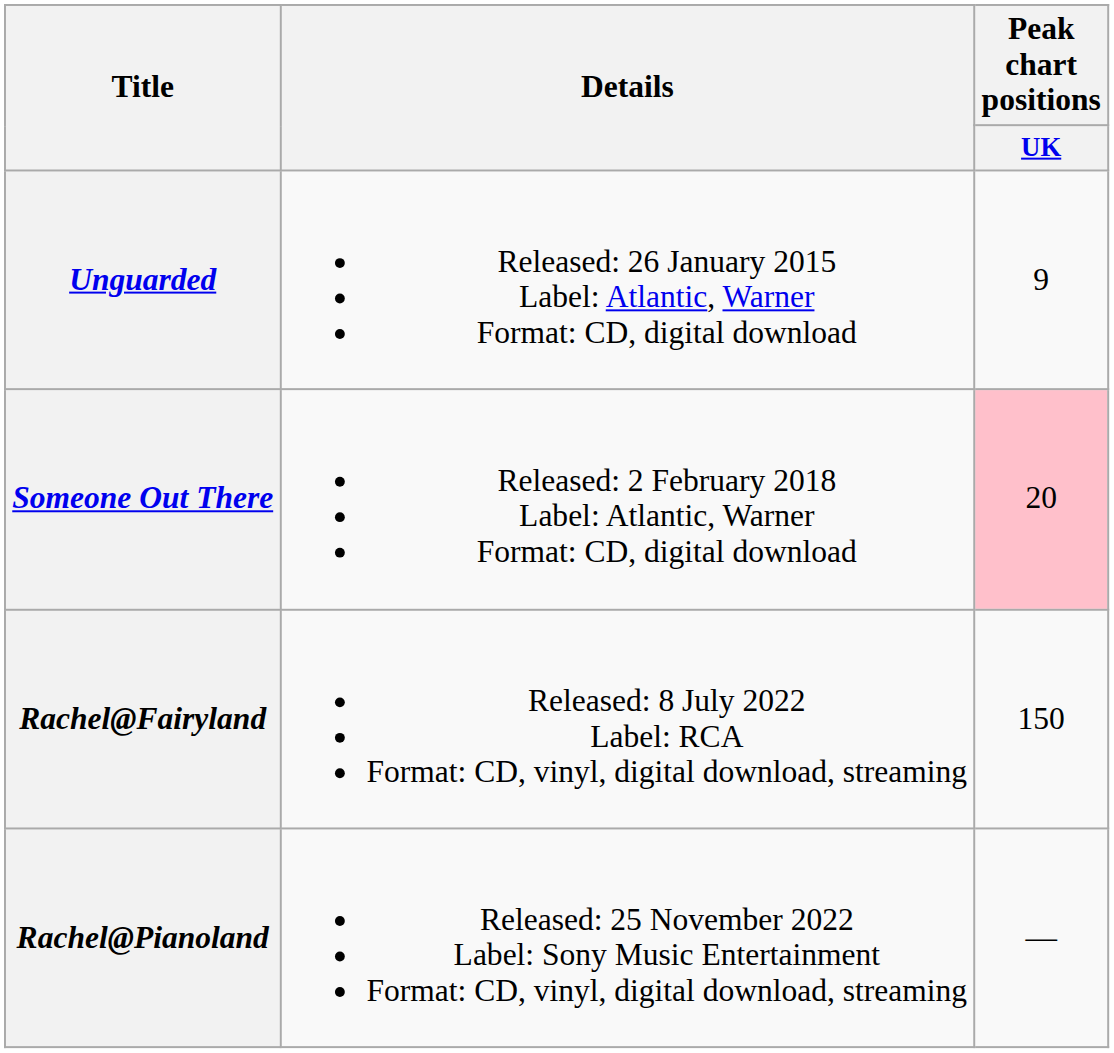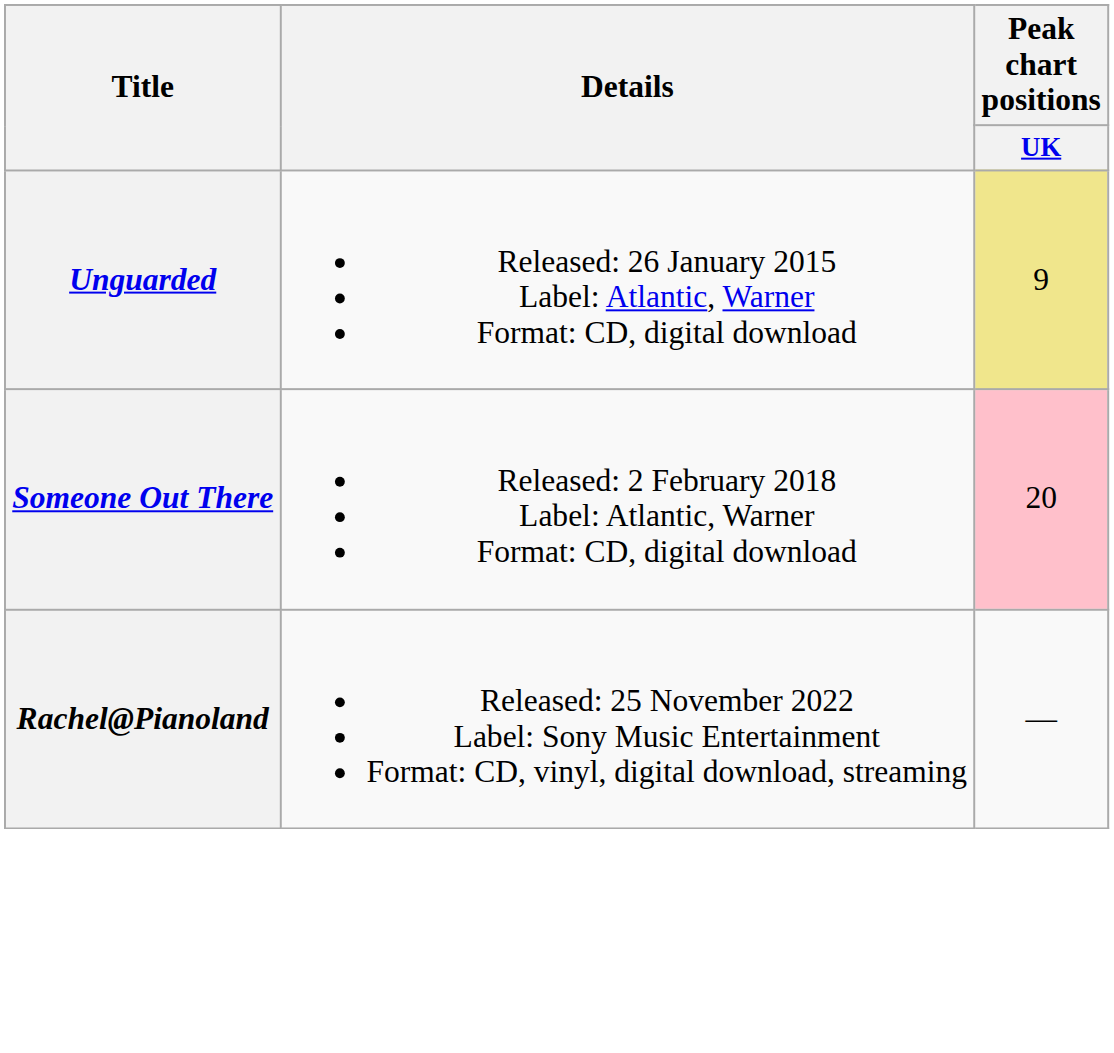Unguarded | Peak chart positions / UK: no background -> khaki background
- row: Rachel@Fairyland | Released: 8 July 2022 Label: RCA Format: CD, vinyl, digital download, streaming | 150
